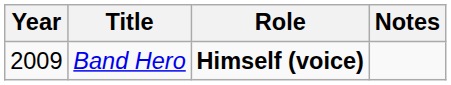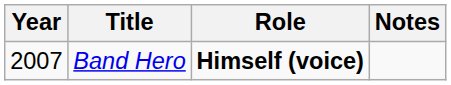Band Hero | Year: 2009 -> 2007
